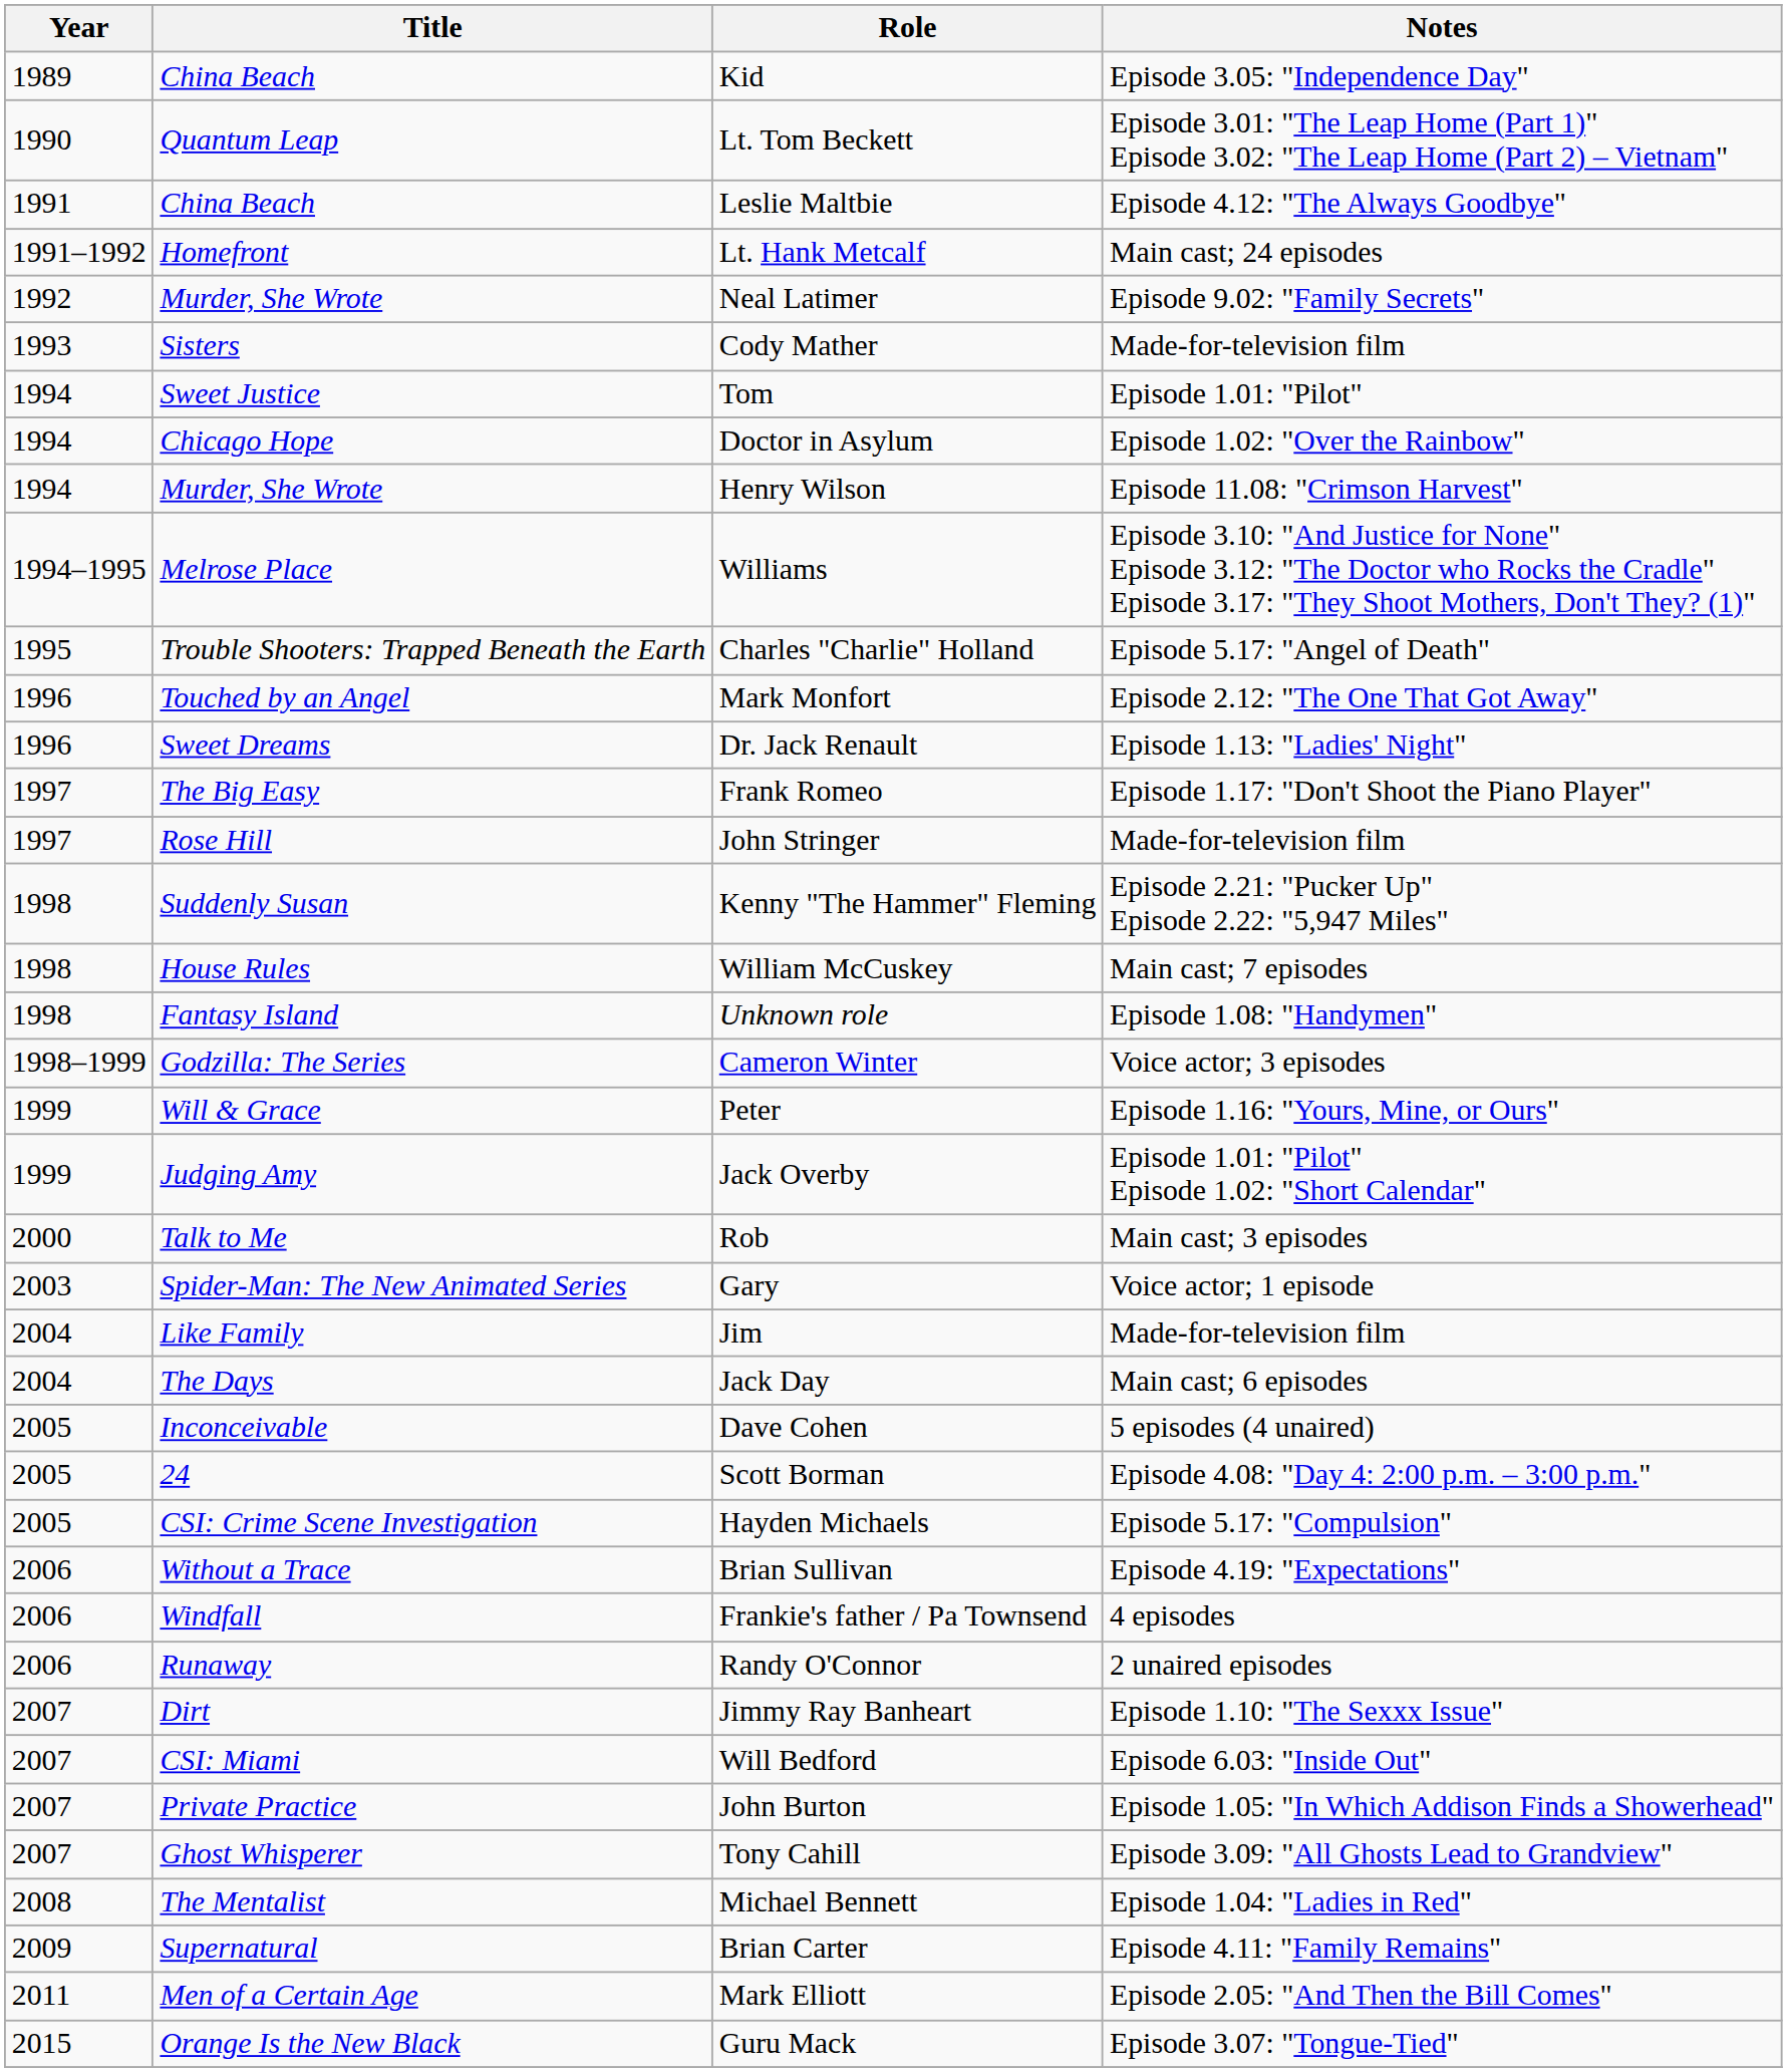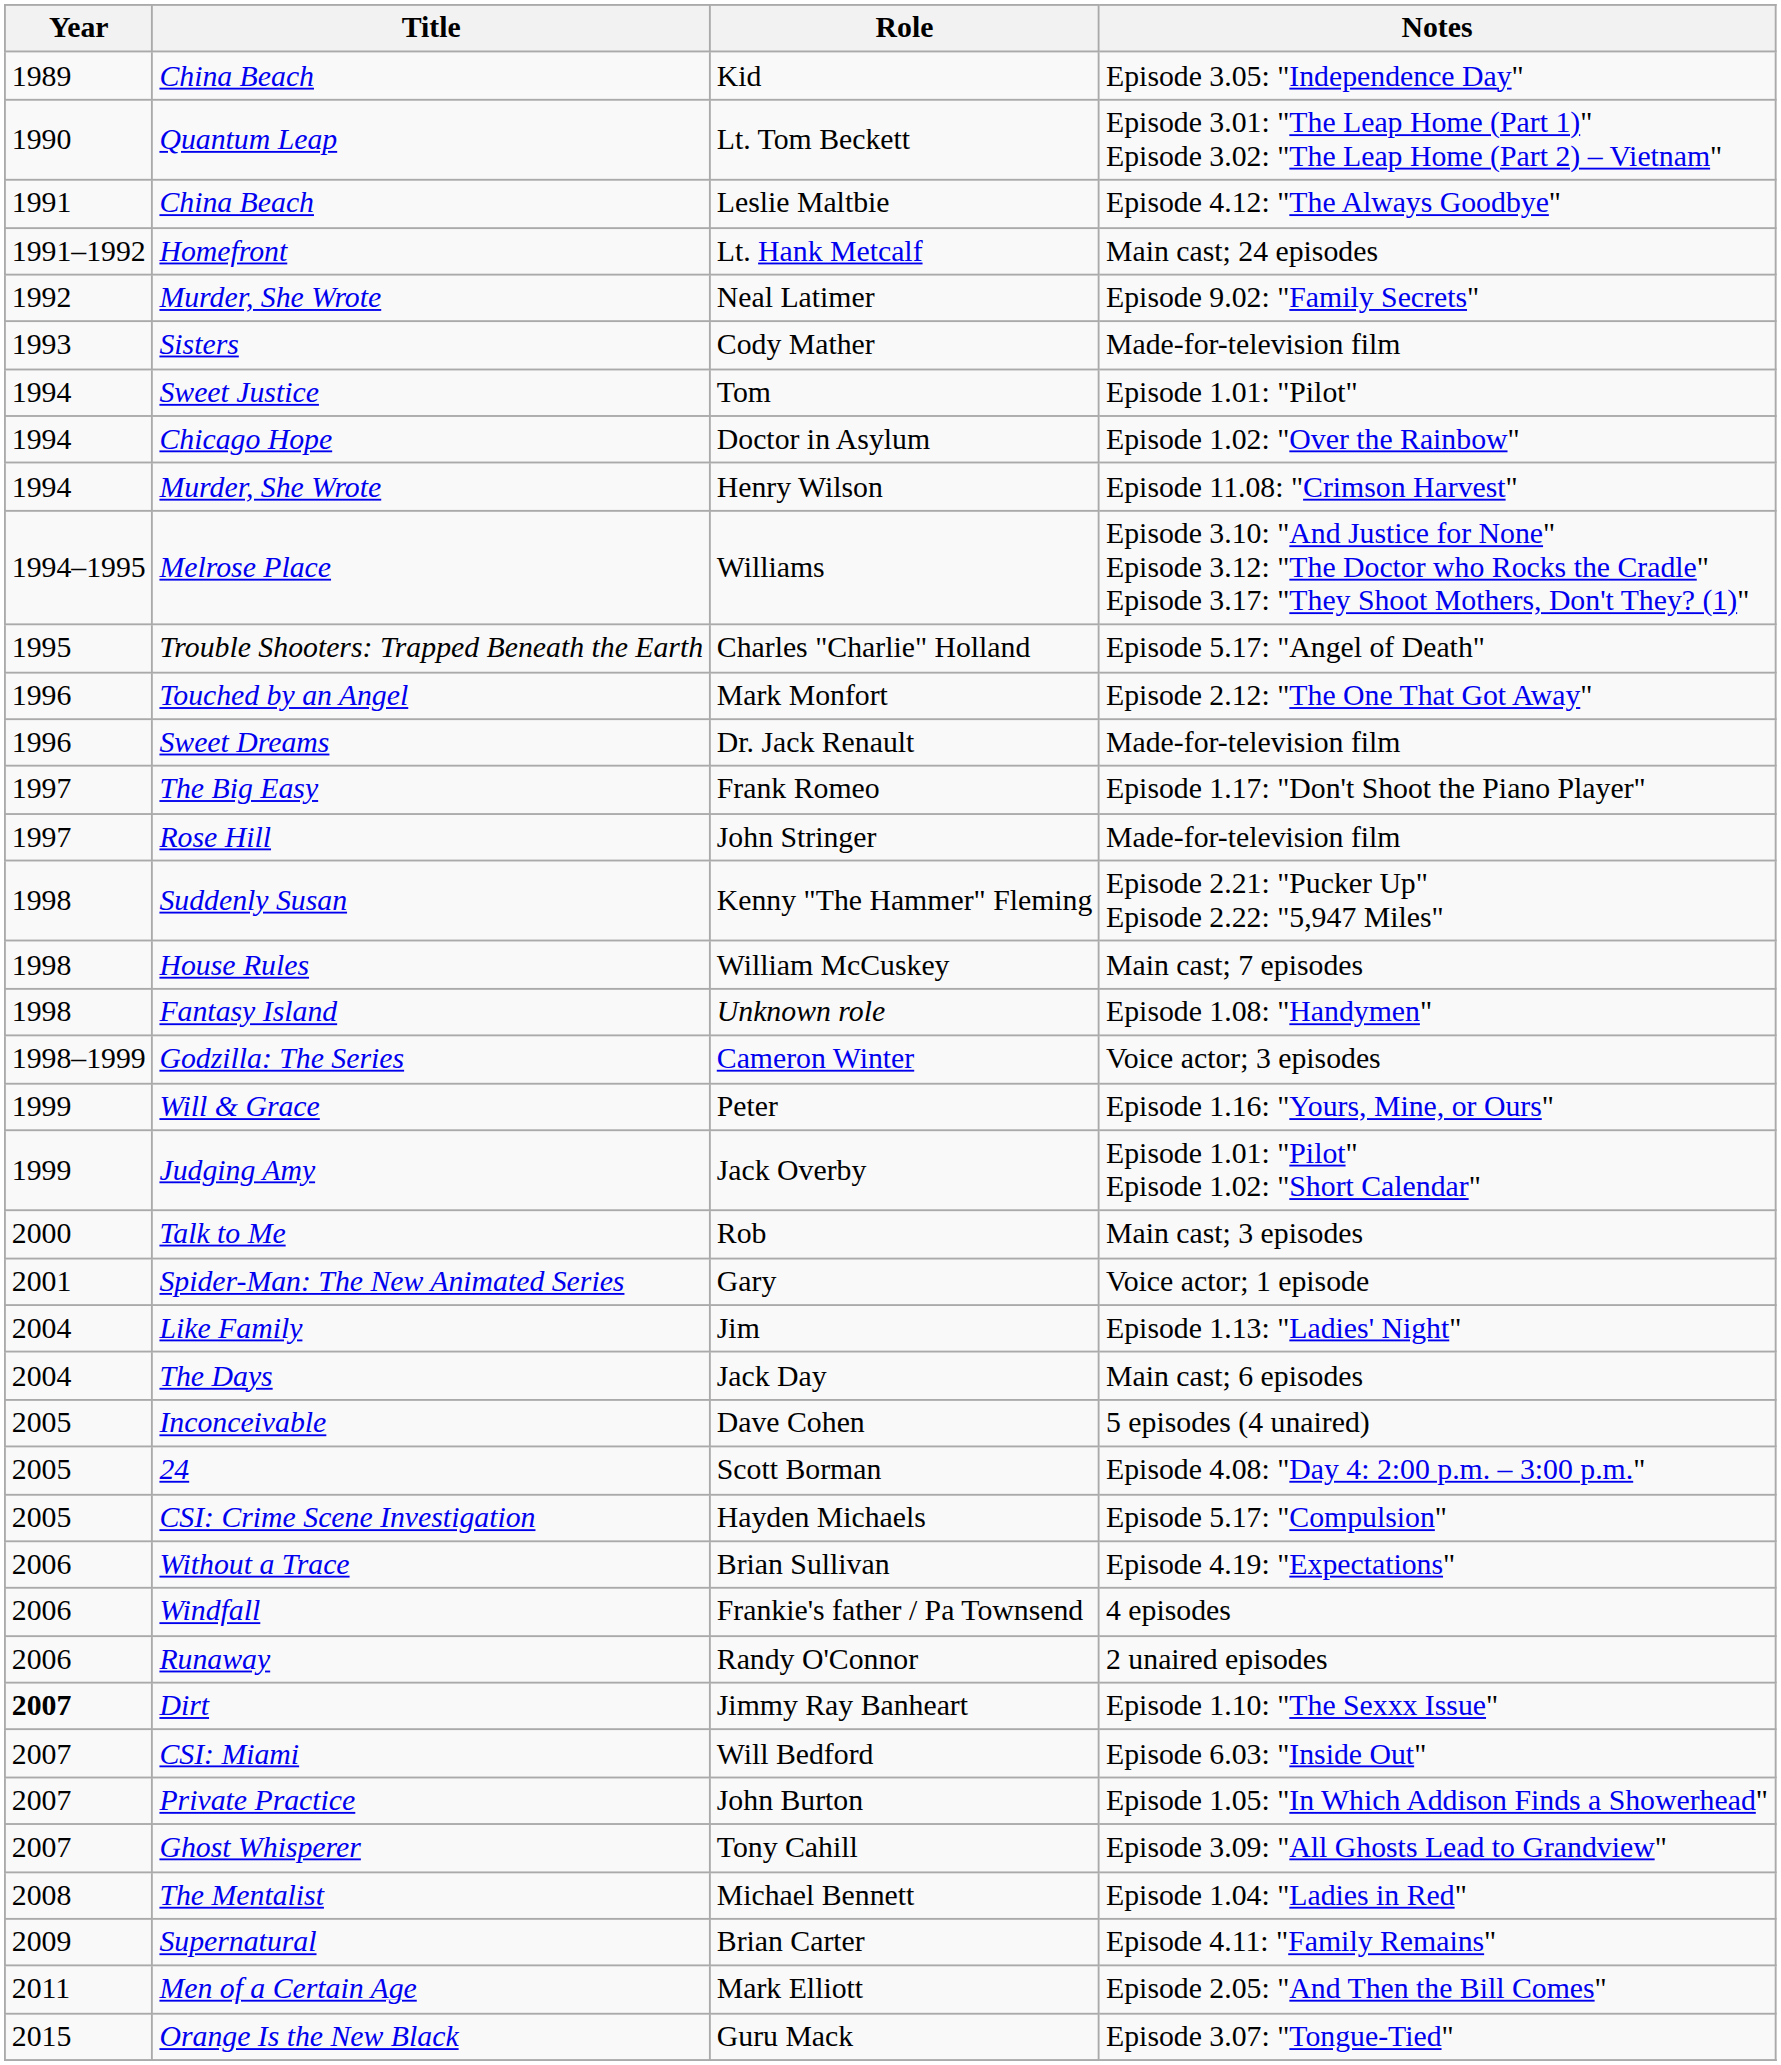Dr. Jack Renault | Notes: Episode 1.13: "Ladies' Night" -> Made-for-television film
Gary | Year: 2003 -> 2001
Jim | Notes: Made-for-television film -> Episode 1.13: "Ladies' Night"
Jimmy Ray Banheart | Year: normal -> bold
